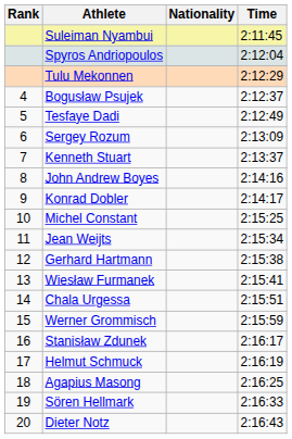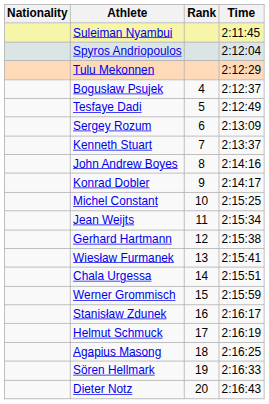columns swapped: Rank <-> Nationality
